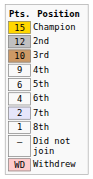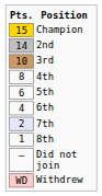2nd | Pts.: 12 -> 14
4th | Pts.: 9 -> 8
